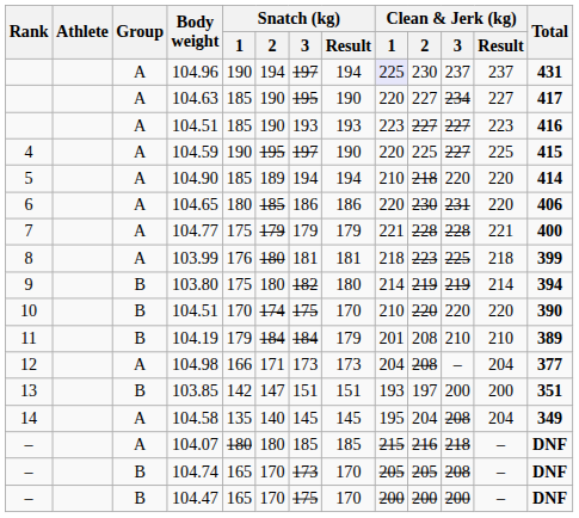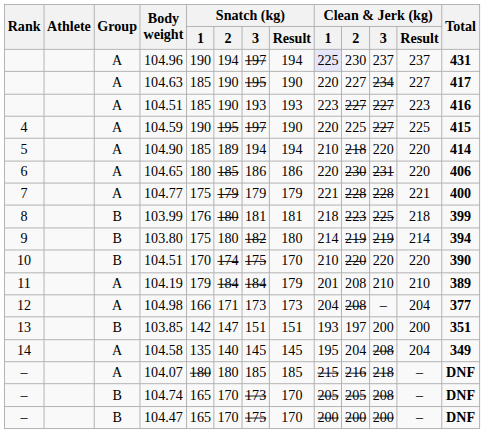103.99 | Group: A -> B
104.19 | Group: B -> A
